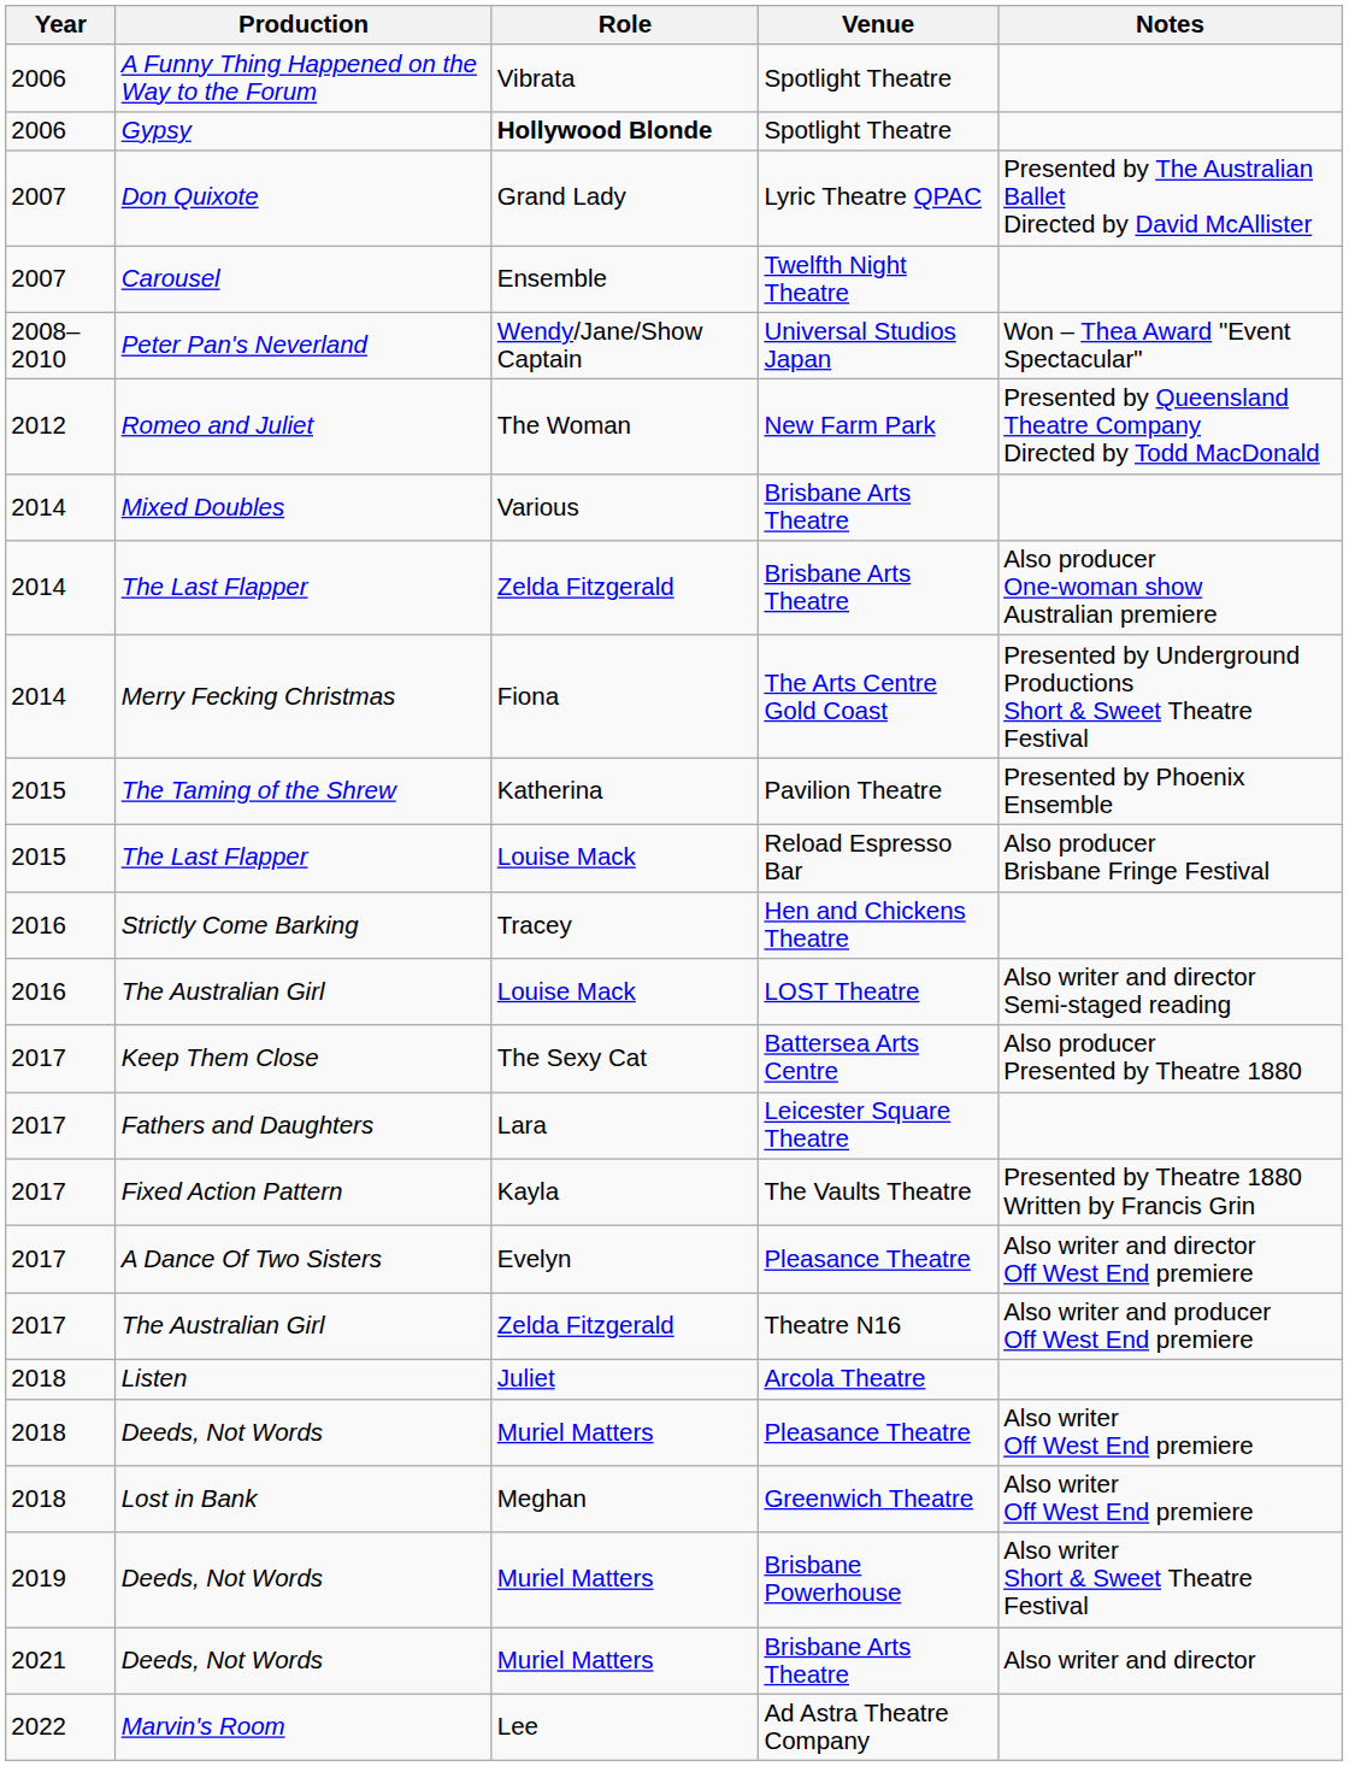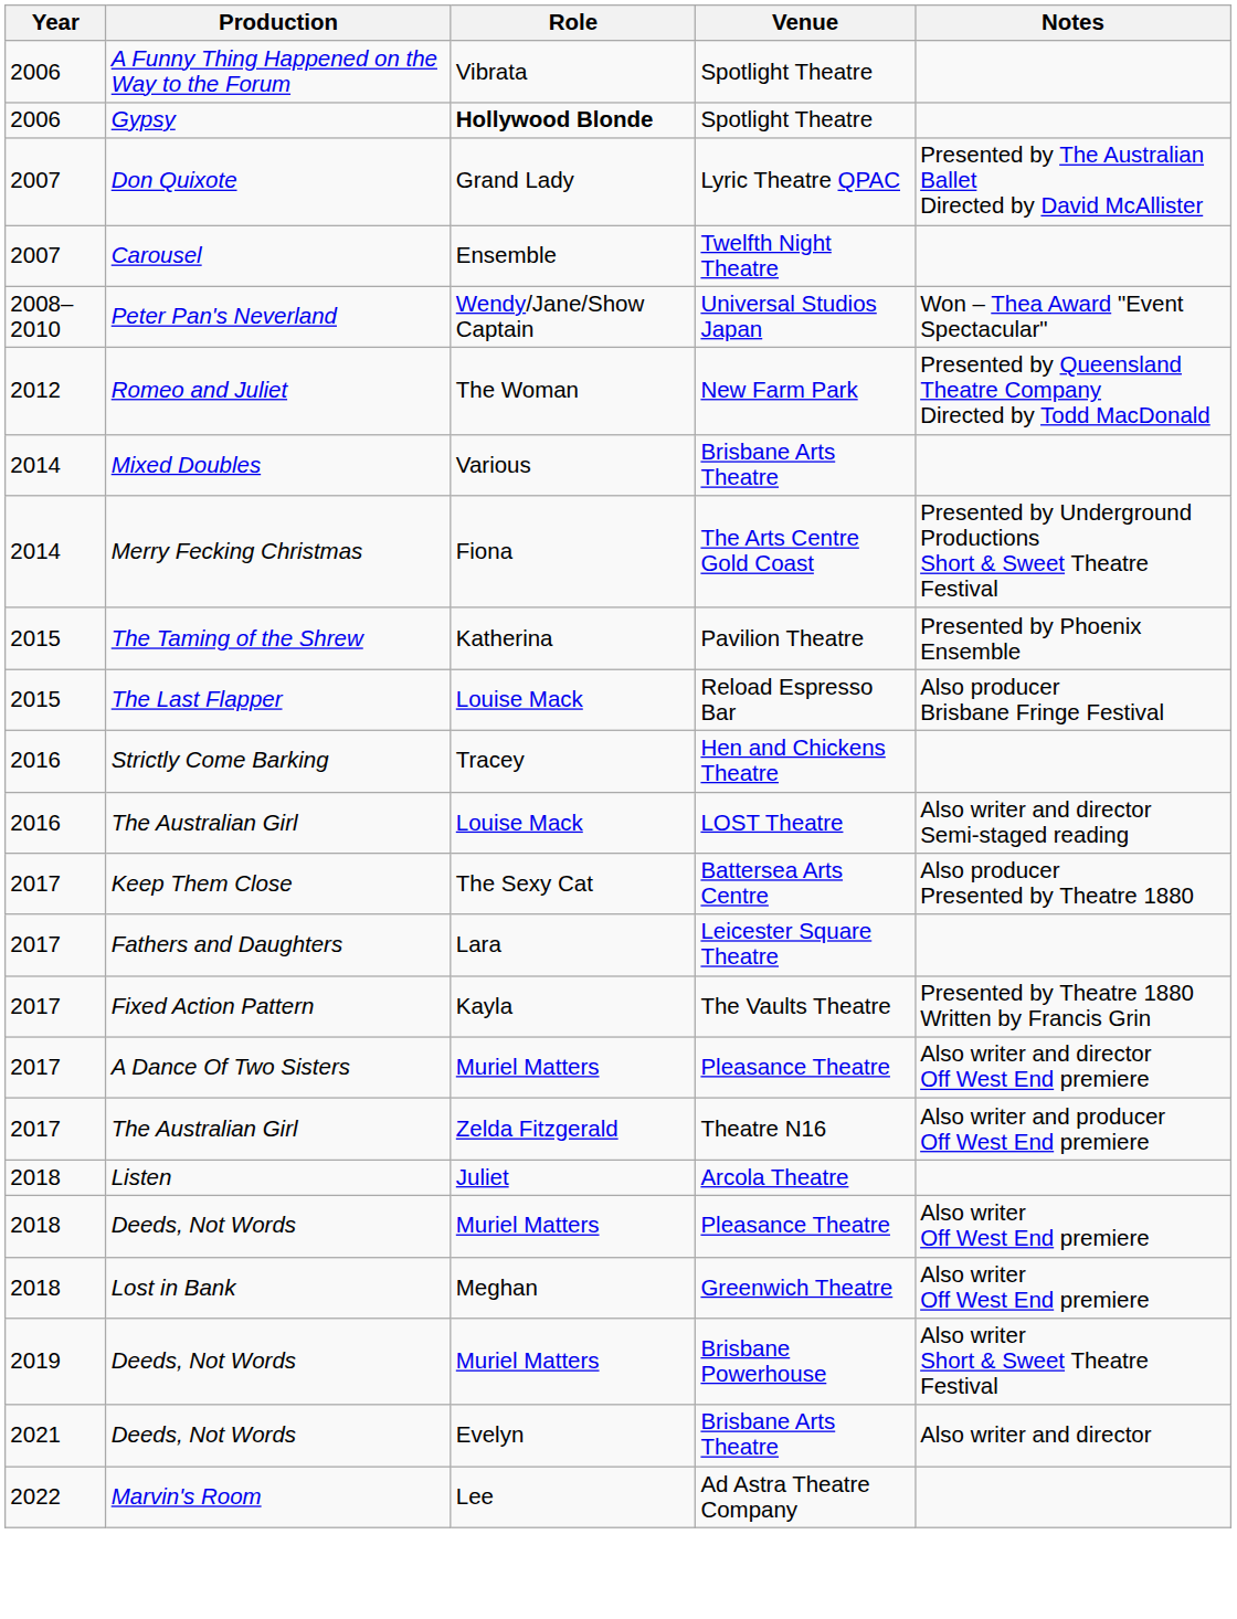- row: 2014 | The Last Flapper | Zelda Fitzgerald | Brisbane Arts Theatre | Also producer One-woman show Australian premiere
A Dance Of Two Sisters | Role: Evelyn -> Muriel Matters
Deeds, Not Words / Brisbane Arts Theatre | Role: Muriel Matters -> Evelyn
